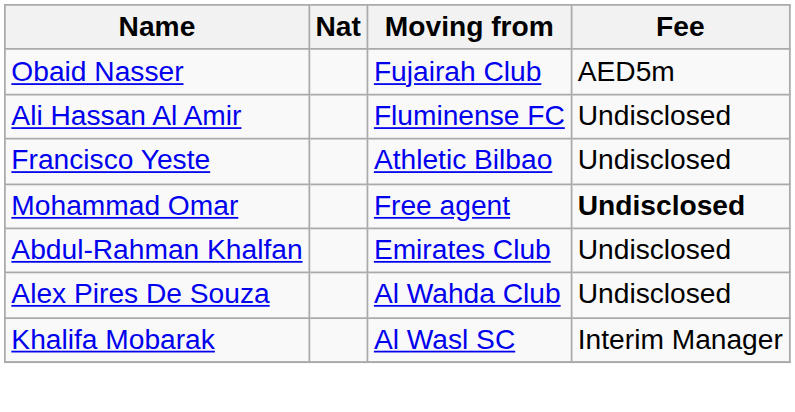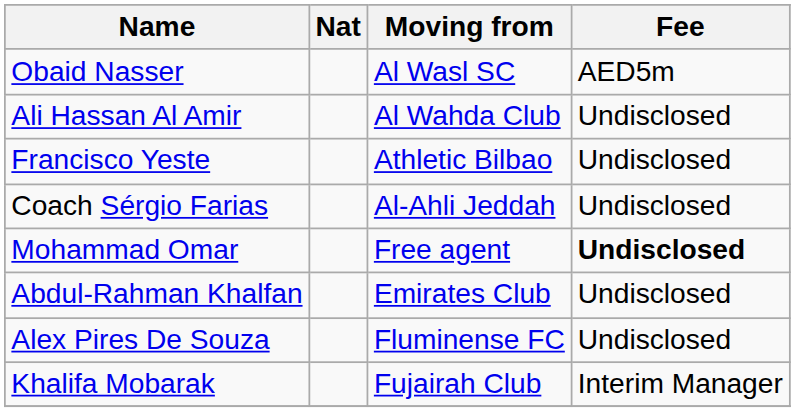Obaid Nasser | Moving from: Fujairah Club -> Al Wasl SC
Ali Hassan Al Amir | Moving from: Fluminense FC -> Al Wahda Club
+ row: Coach Sérgio Farias | Al-Ahli Jeddah | Undisclosed
Alex Pires De Souza | Moving from: Al Wahda Club -> Fluminense FC
Khalifa Mobarak | Moving from: Al Wasl SC -> Fujairah Club
